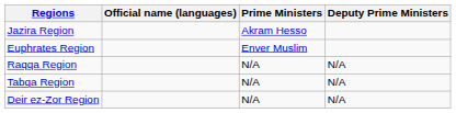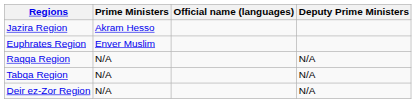columns swapped: Official name (languages) <-> Prime Ministers
